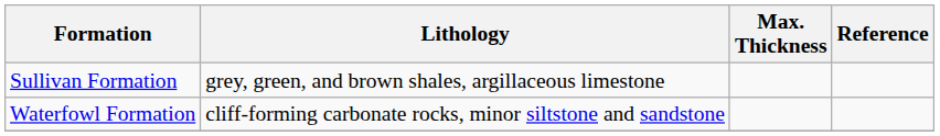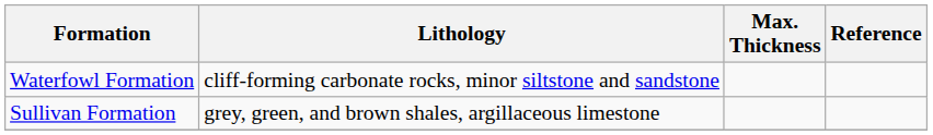rows swapped: Sullivan Formation <-> Waterfowl Formation
